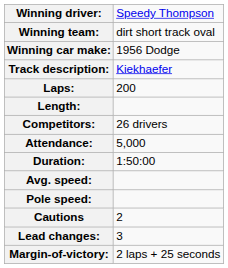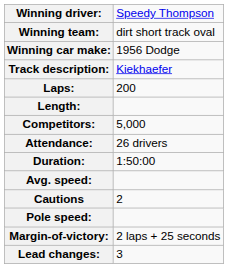Competitors: | column 2: 26 drivers -> 5,000
Attendance: | column 2: 5,000 -> 26 drivers
rows swapped: Pole speed: <-> Cautions
rows swapped: Lead changes: <-> Margin-of-victory:
